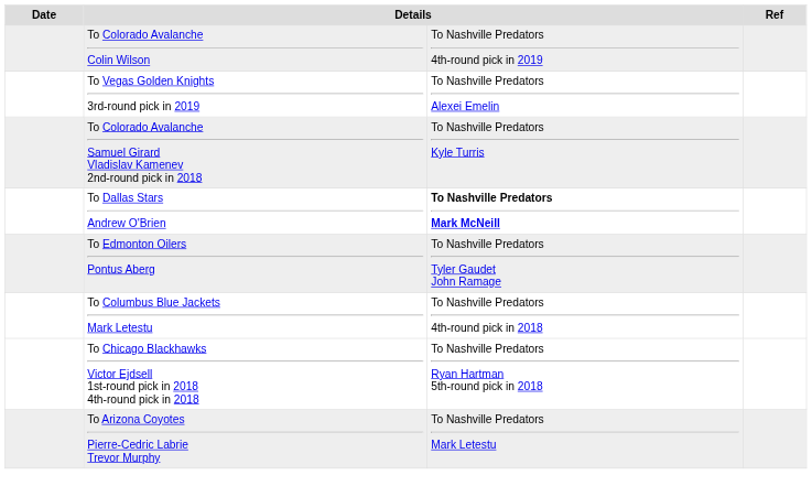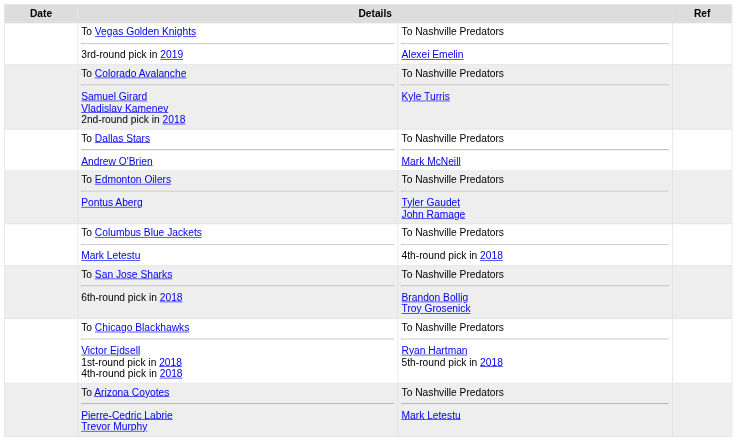- row: To Colorado Avalanche Colin Wilson | To Nashville Predators 4th-round pick in 2019
To Dallas Stars Andrew O'Brien | column 3: bold -> normal
+ row: To San Jose Sharks 6th-round pick in 2018 | To Nashville Predators Brandon Bollig Troy Grosenick
